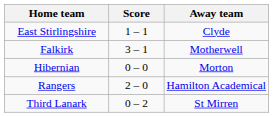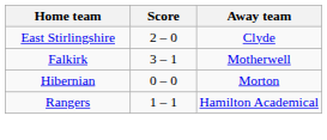East Stirlingshire | Score: 1 – 1 -> 2 – 0
Rangers | Score: 2 – 0 -> 1 – 1
- row: Third Lanark | 0 – 2 | St Mirren
